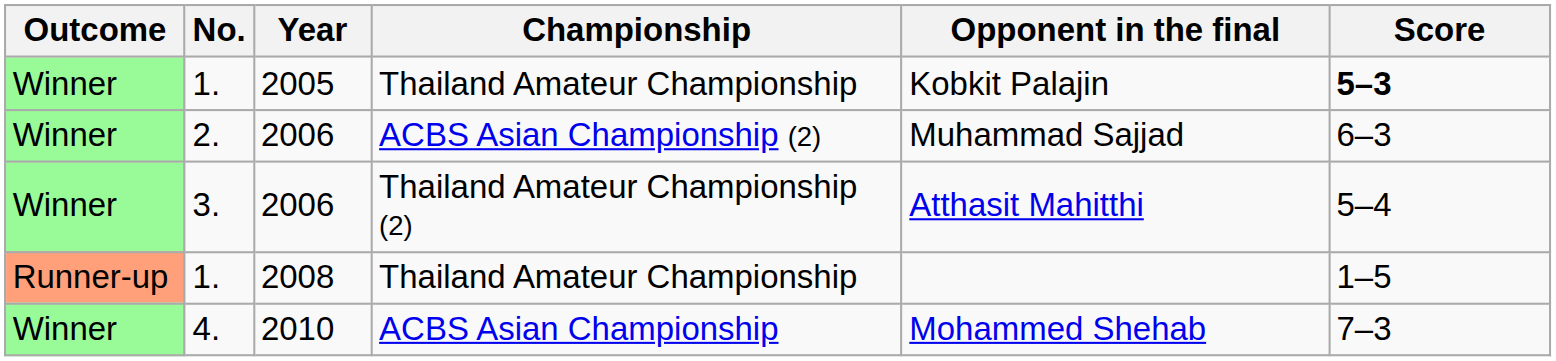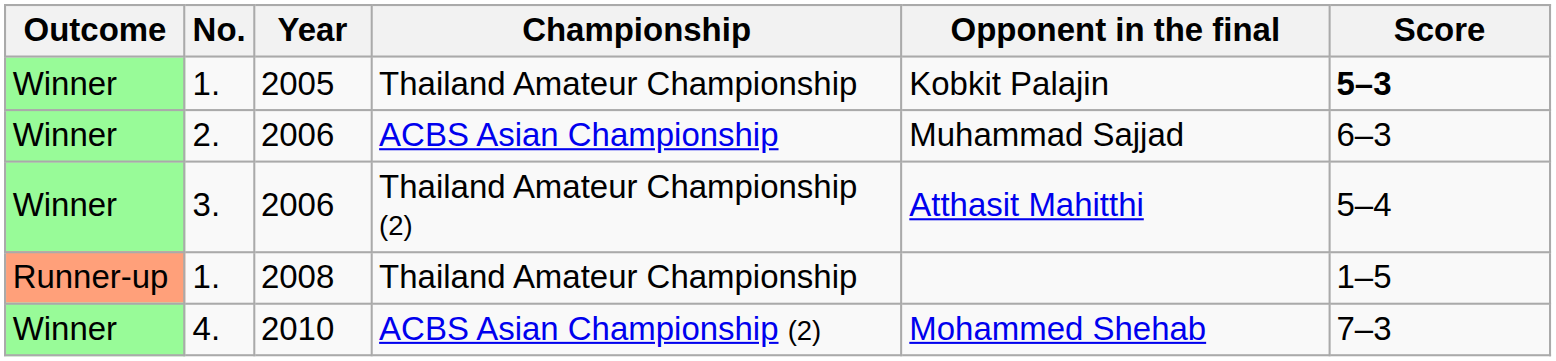2. | Championship: ACBS Asian Championship (2) -> ACBS Asian Championship
4. | Championship: ACBS Asian Championship -> ACBS Asian Championship (2)
